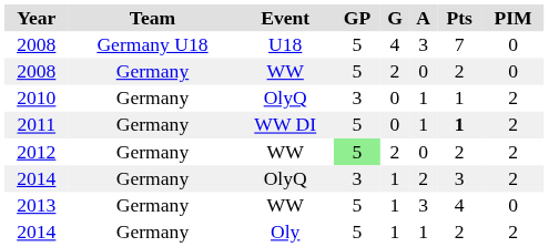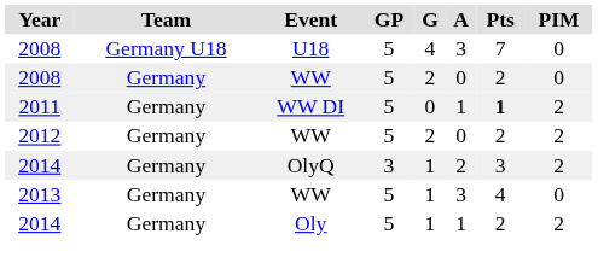- row: 2010 | Germany | OlyQ | 3 | 0 | 1 | 1 | 2
2012 | GP: lightgreen background -> no background
